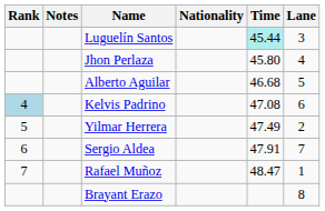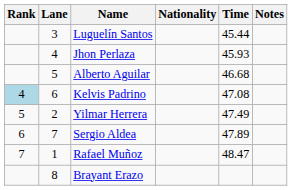columns swapped: Lane <-> Notes
Luguelín Santos | Time: paleturquoise background -> no background
Jhon Perlaza | Time: 45.80 -> 45.93
Sergio Aldea | Time: 47.91 -> 47.89
